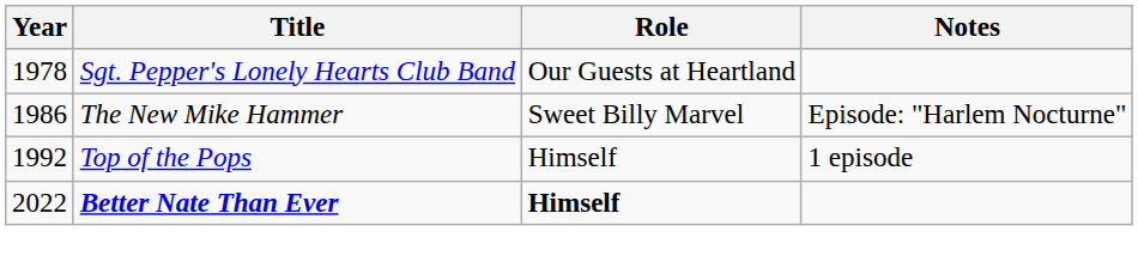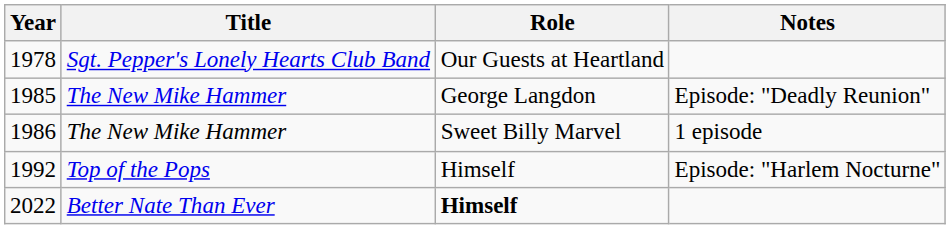+ row: 1985 | The New Mike Hammer | George Langdon | Episode: "Deadly Reunion"
1986 | Notes: Episode: "Harlem Nocturne" -> 1 episode
1992 | Notes: 1 episode -> Episode: "Harlem Nocturne"
2022 | Title: bold -> normal
